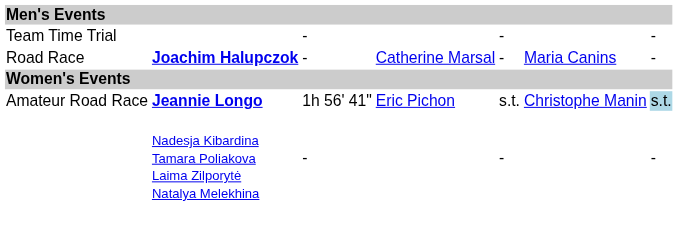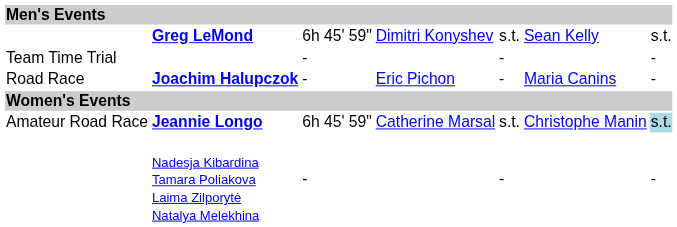+ row: Greg LeMond | 6h 45' 59" | Dimitri Konyshev | s.t. | Sean Kelly | s.t.
Joachim Halupczok | column 4: Catherine Marsal -> Eric Pichon
Jeannie Longo | column 3: 1h 56' 41" -> 6h 45' 59"
Jeannie Longo | column 4: Eric Pichon -> Catherine Marsal
